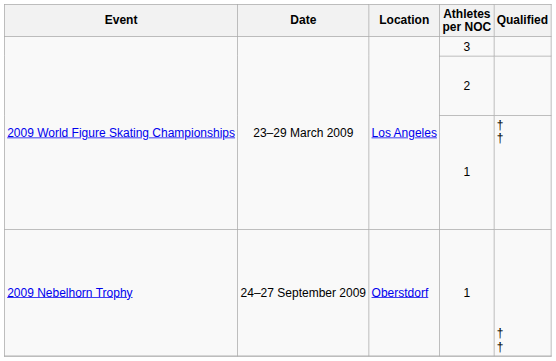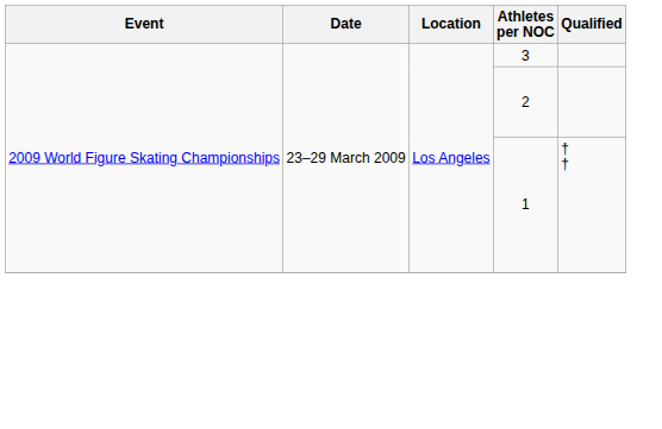- row: 2009 Nebelhorn Trophy | 24–27 September 2009 | Oberstdorf | 1 | † †
